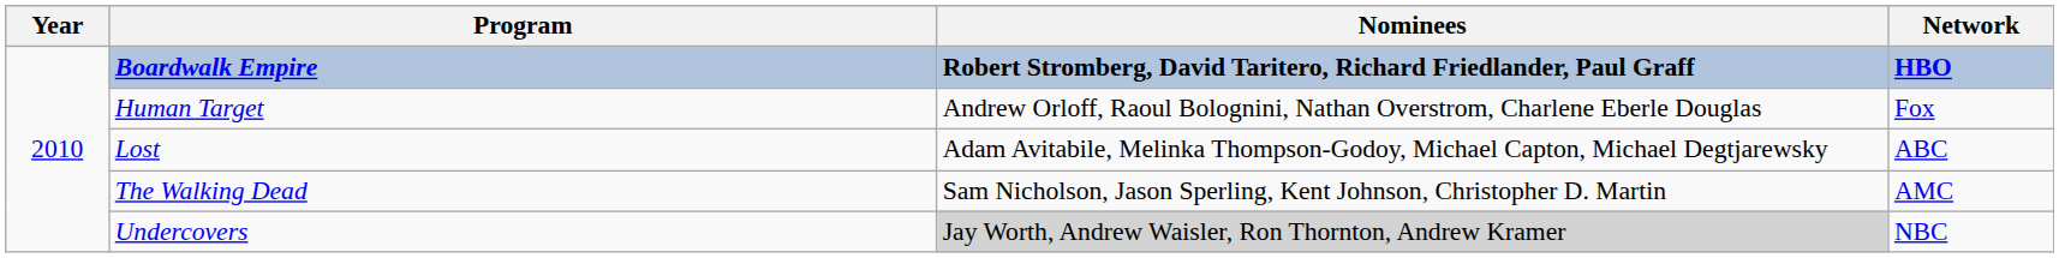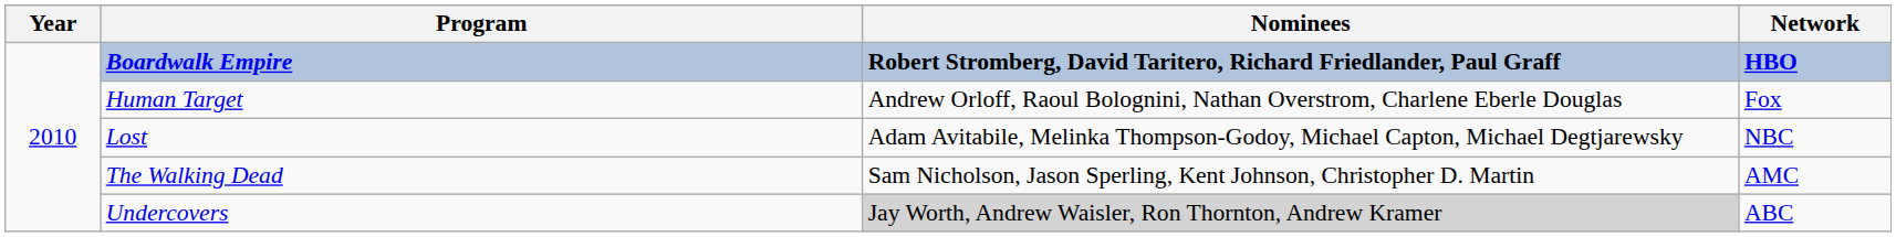Lost | Network: ABC -> NBC
Undercovers | Network: NBC -> ABC
